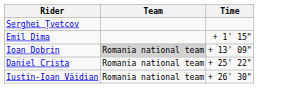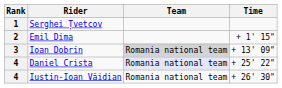+ column: Rank | 1 | 2 | 3 | 4 | 4
Daniel Crista | Team: no background -> lavender background
